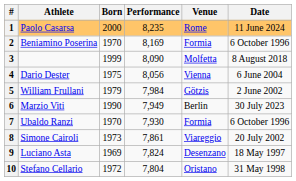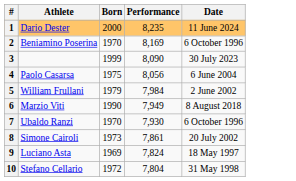- column: Venue | Rome | Formia | Molfetta | Vienna | Götzis | Berlin | Formia | Viareggio | Desenzano | Oristano
1 | Athlete: Paolo Casarsa -> Dario Dester
3 | Date: 8 August 2018 -> 30 July 2023
4 | Athlete: Dario Dester -> Paolo Casarsa
6 | Date: 30 July 2023 -> 8 August 2018
